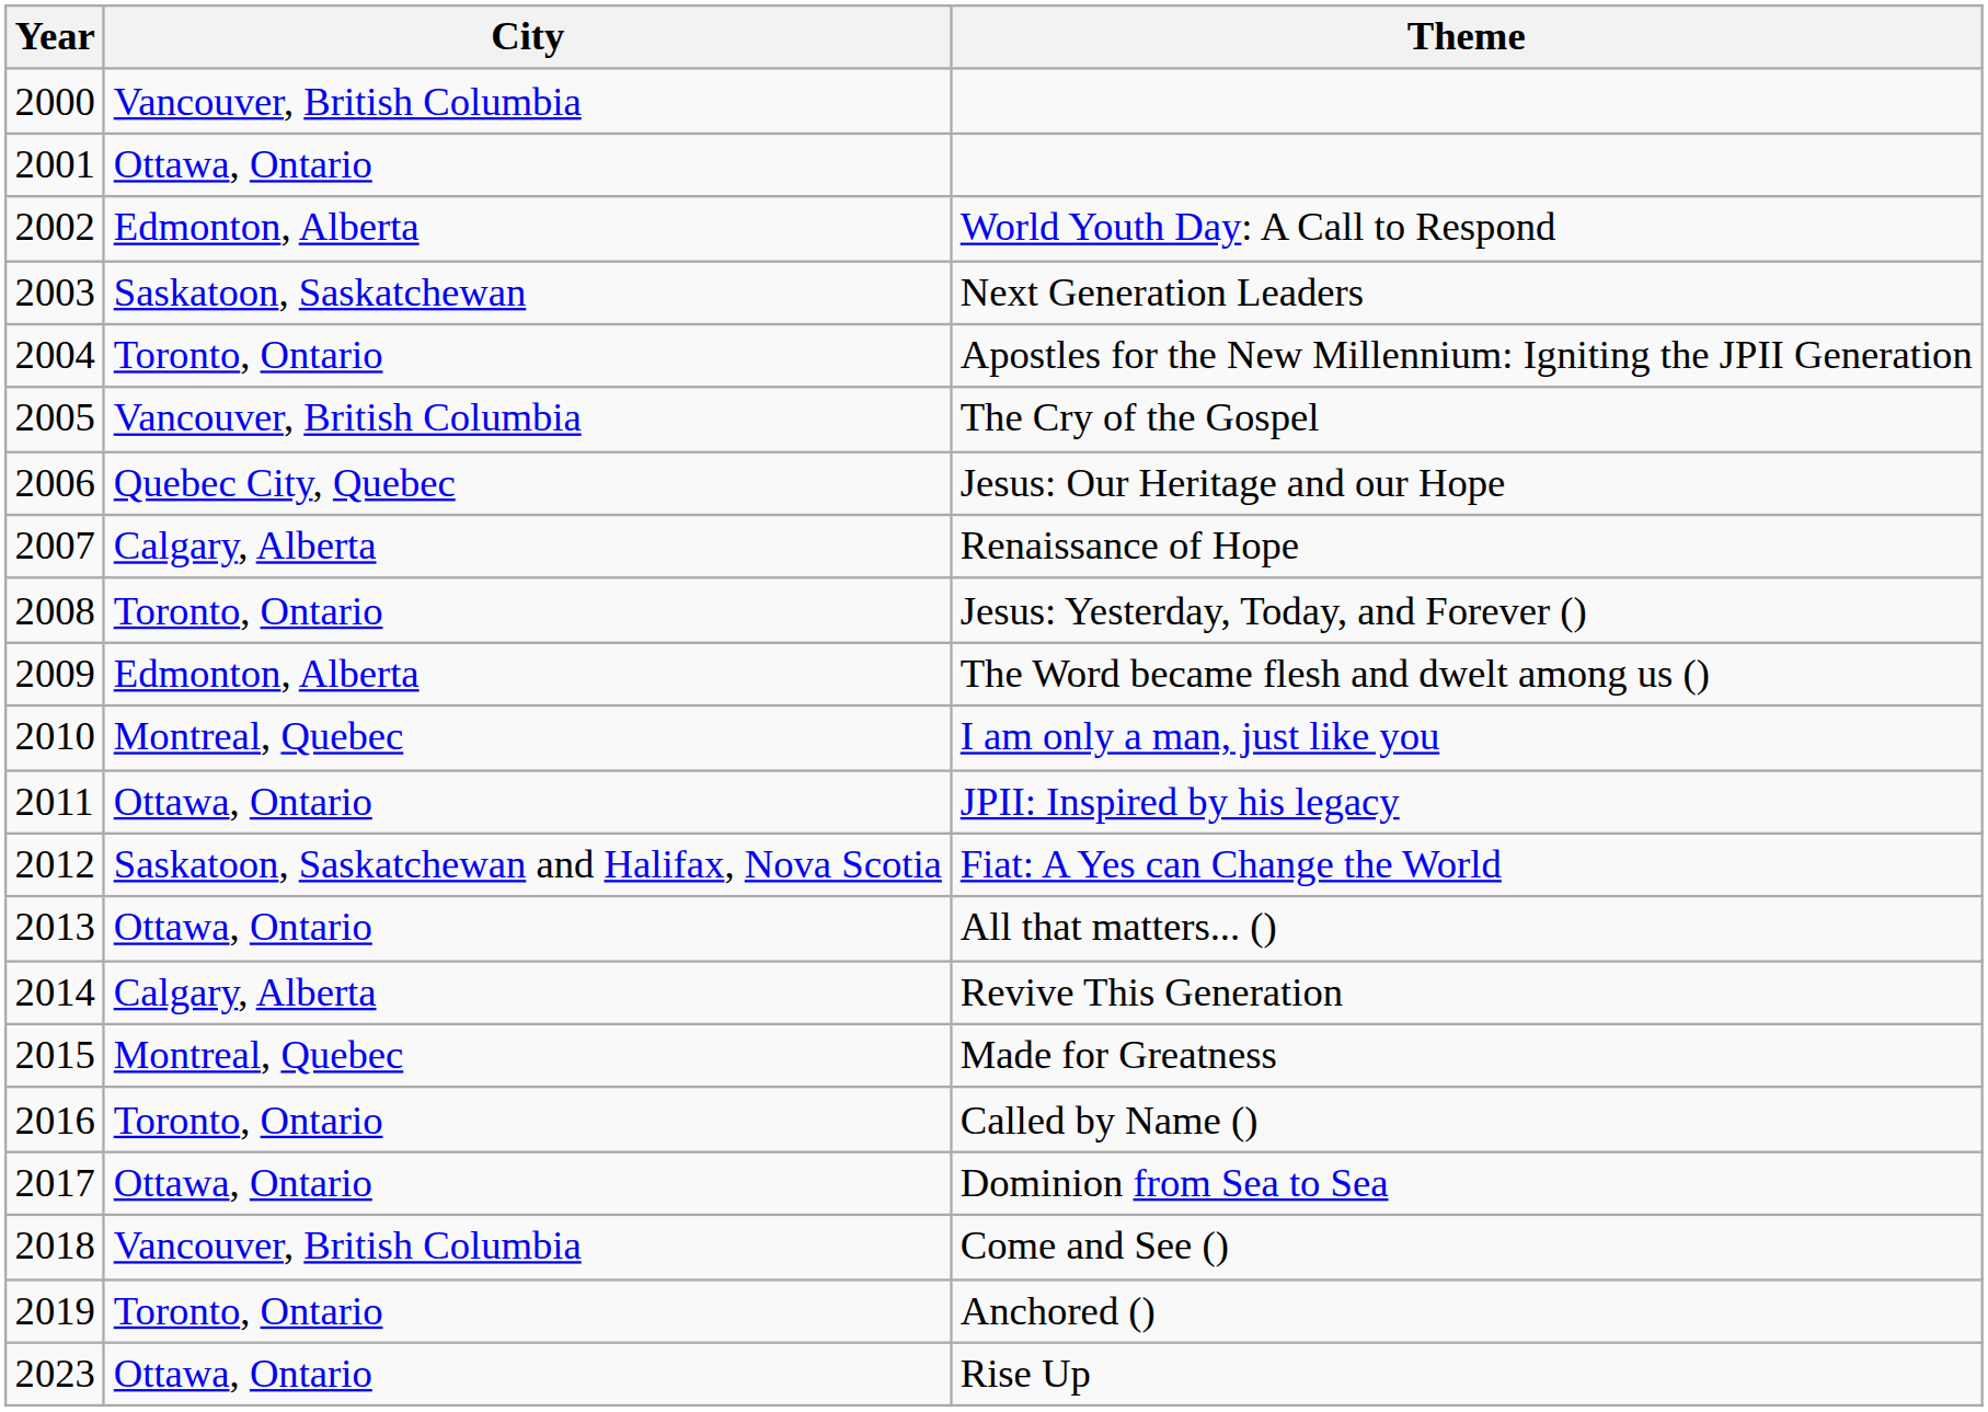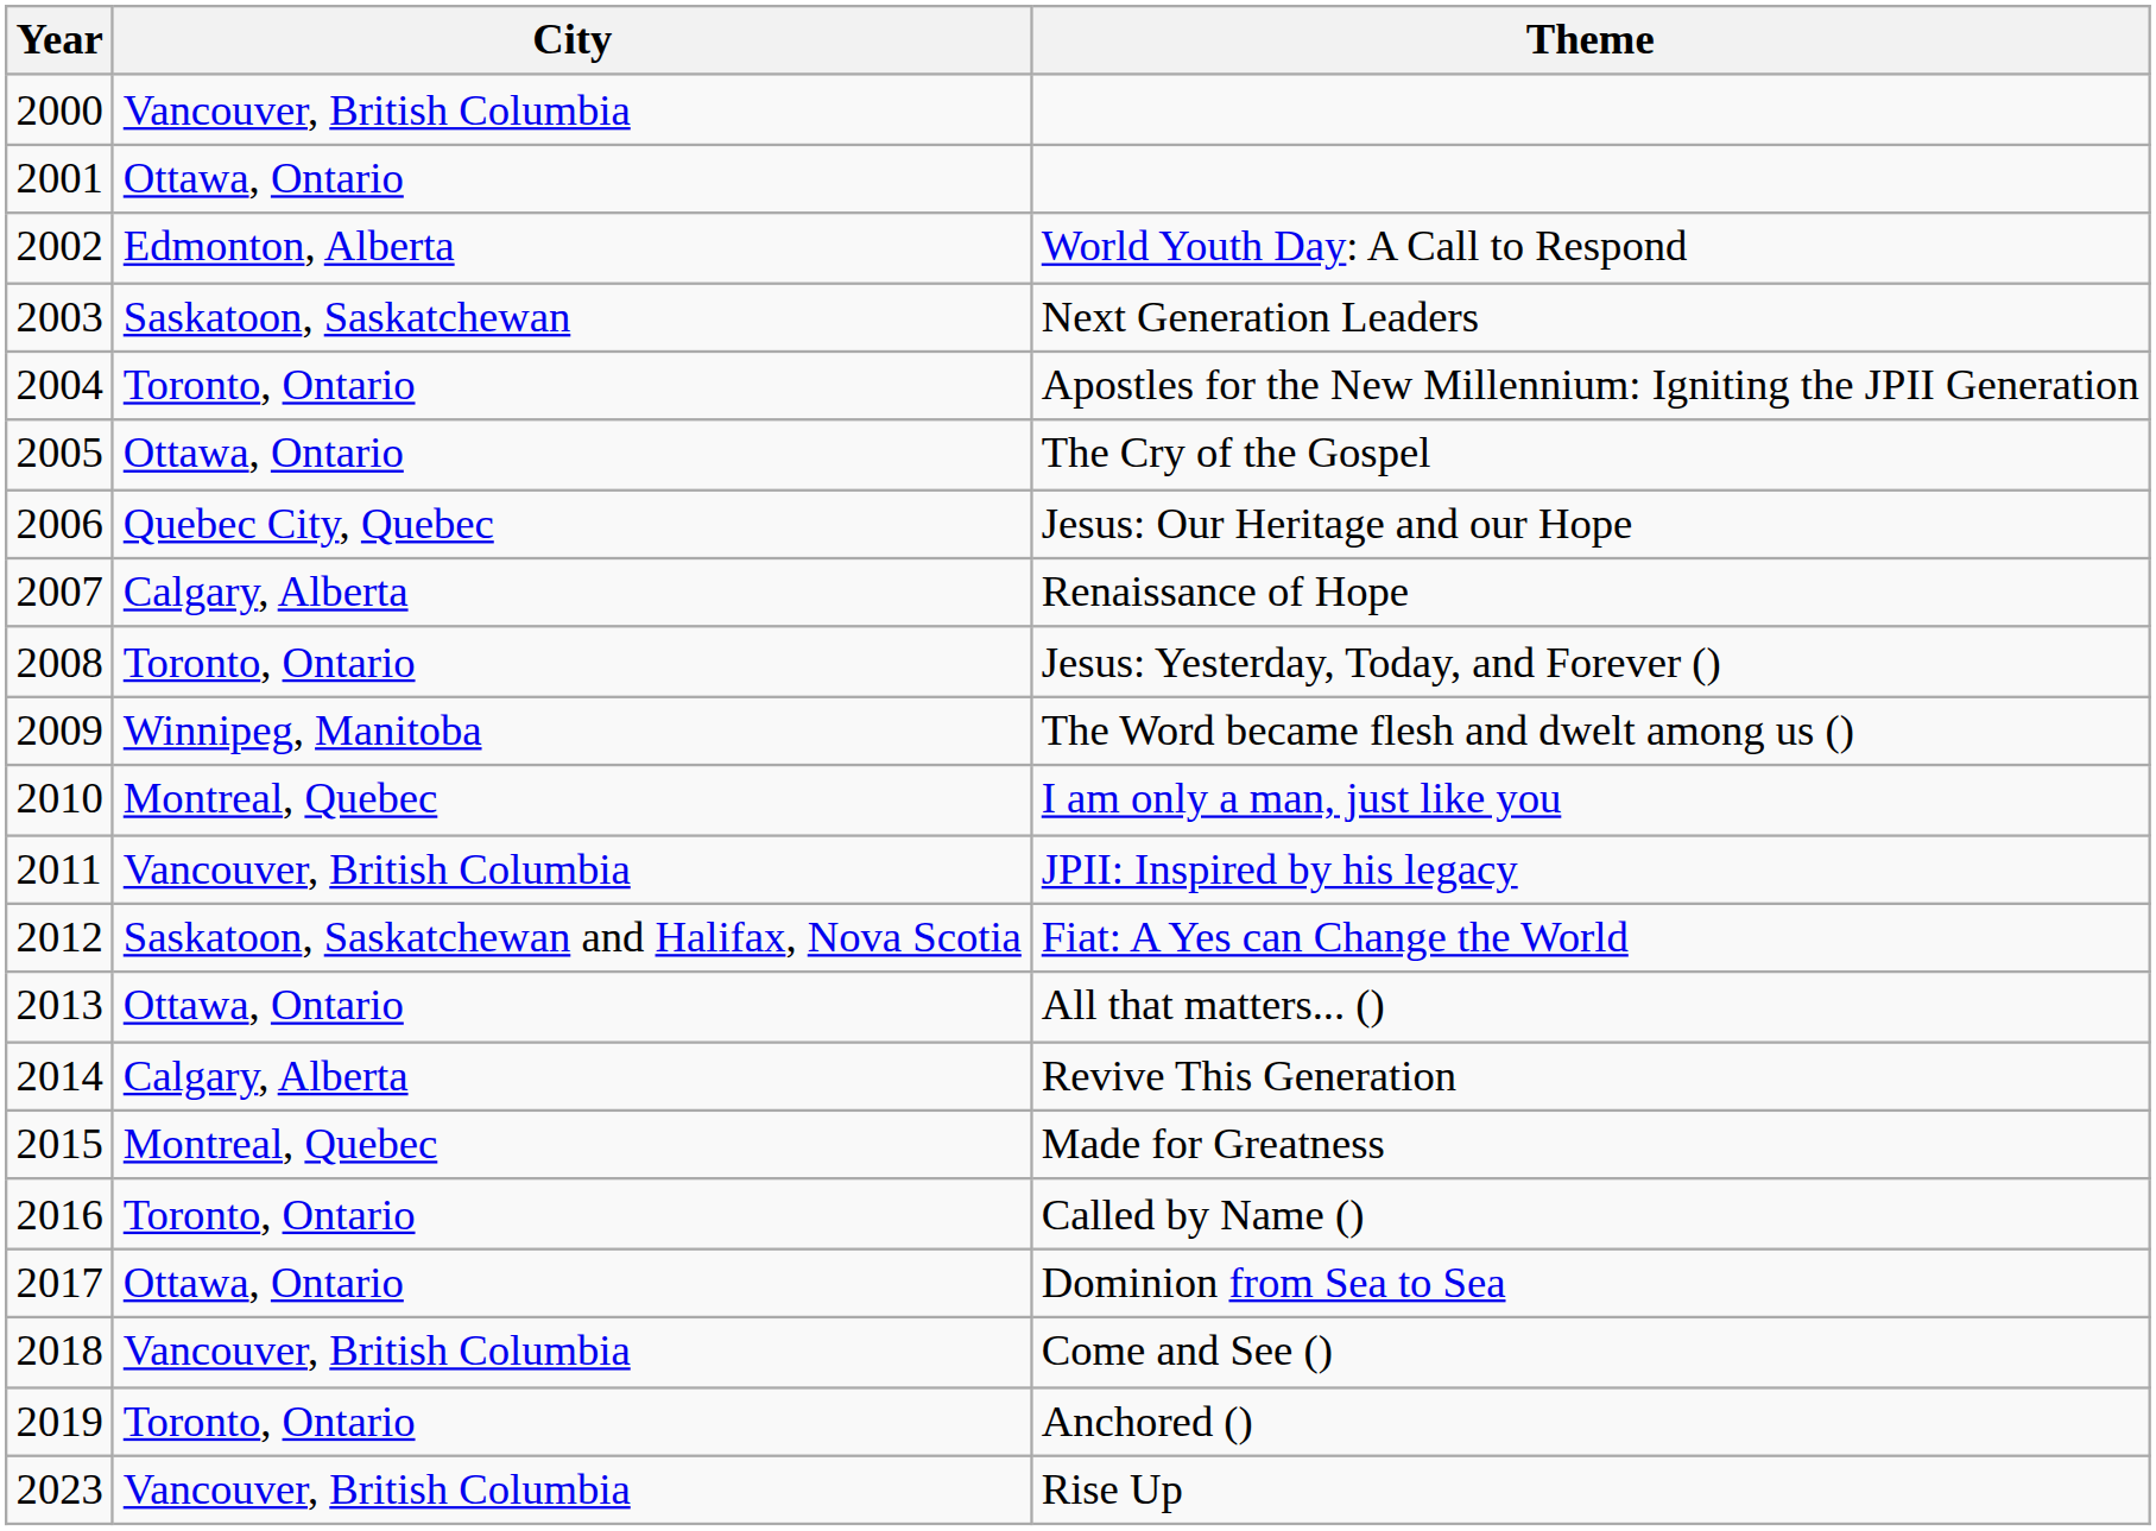The Cry of the Gospel | City: Vancouver, British Columbia -> Ottawa, Ontario
The Word became flesh and dwelt among us () | City: Edmonton, Alberta -> Winnipeg, Manitoba
JPII: Inspired by his legacy | City: Ottawa, Ontario -> Vancouver, British Columbia
Rise Up | City: Ottawa, Ontario -> Vancouver, British Columbia
